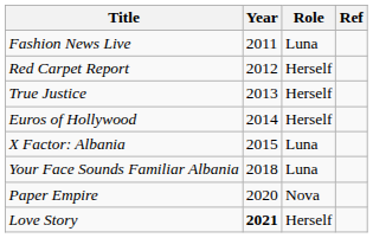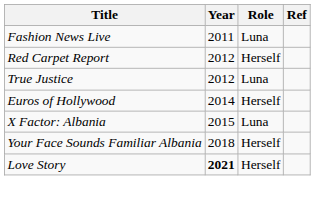True Justice | Year: 2013 -> 2012
True Justice | Role: Herself -> Luna
Your Face Sounds Familiar Albania | Role: Luna -> Herself
- row: Paper Empire | 2020 | Nova
